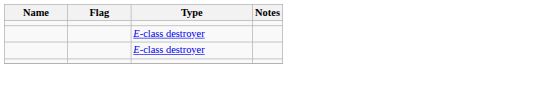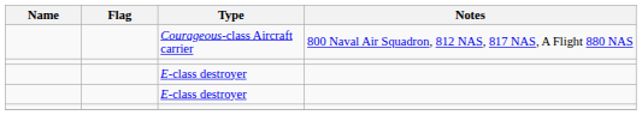+ row: Courageous-class Aircraft carrier | 800 Naval Air Squadron, 812 NAS, 817 NAS, A Flight 880 NAS
